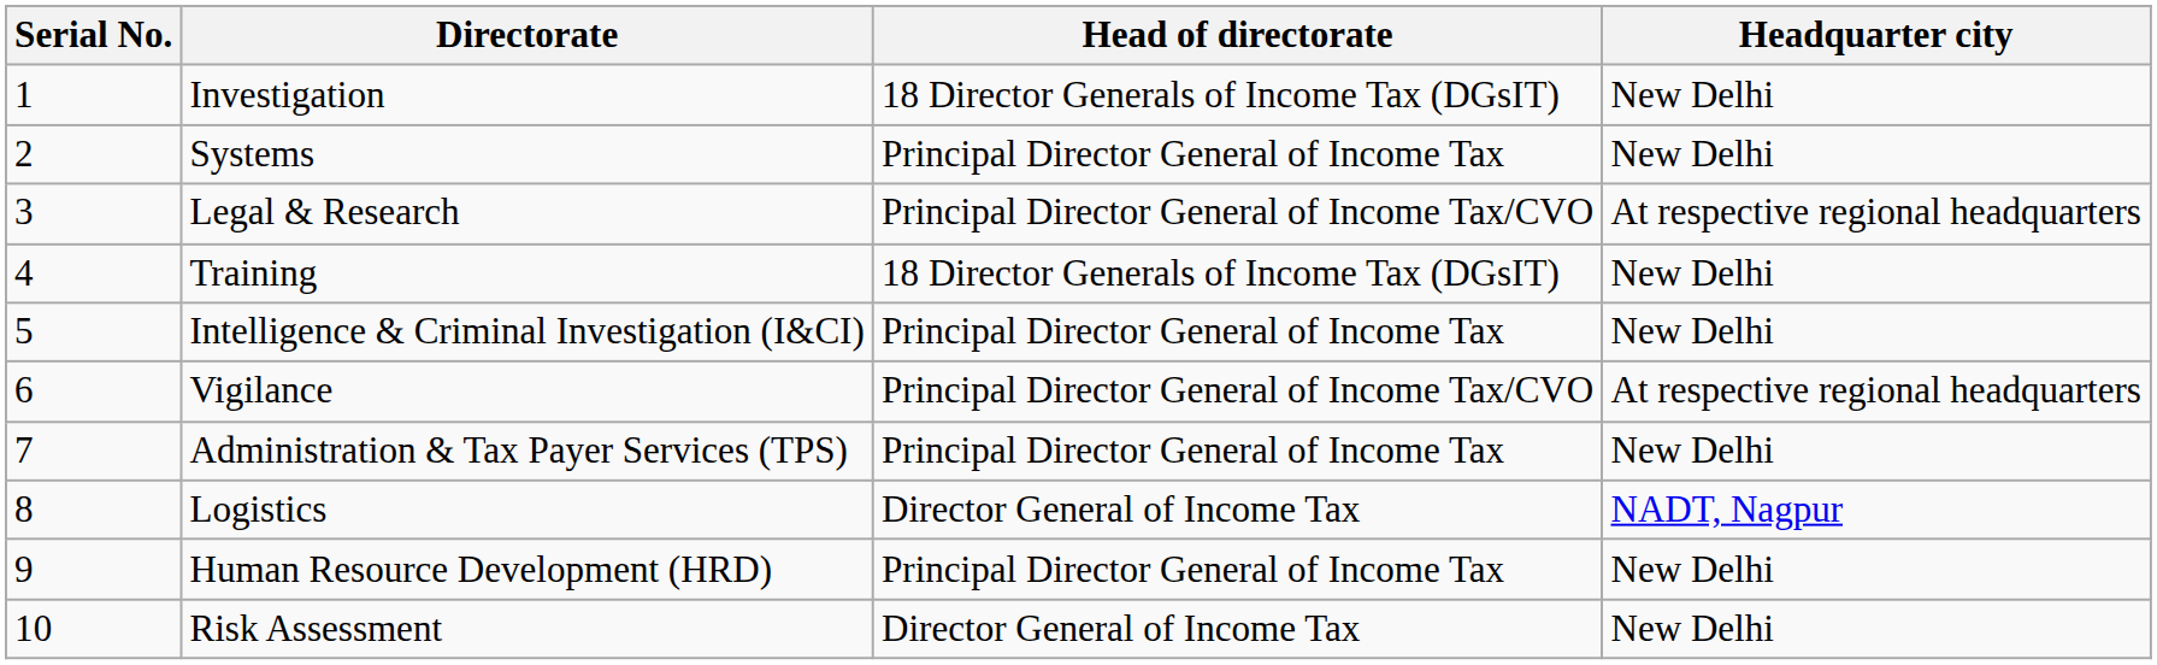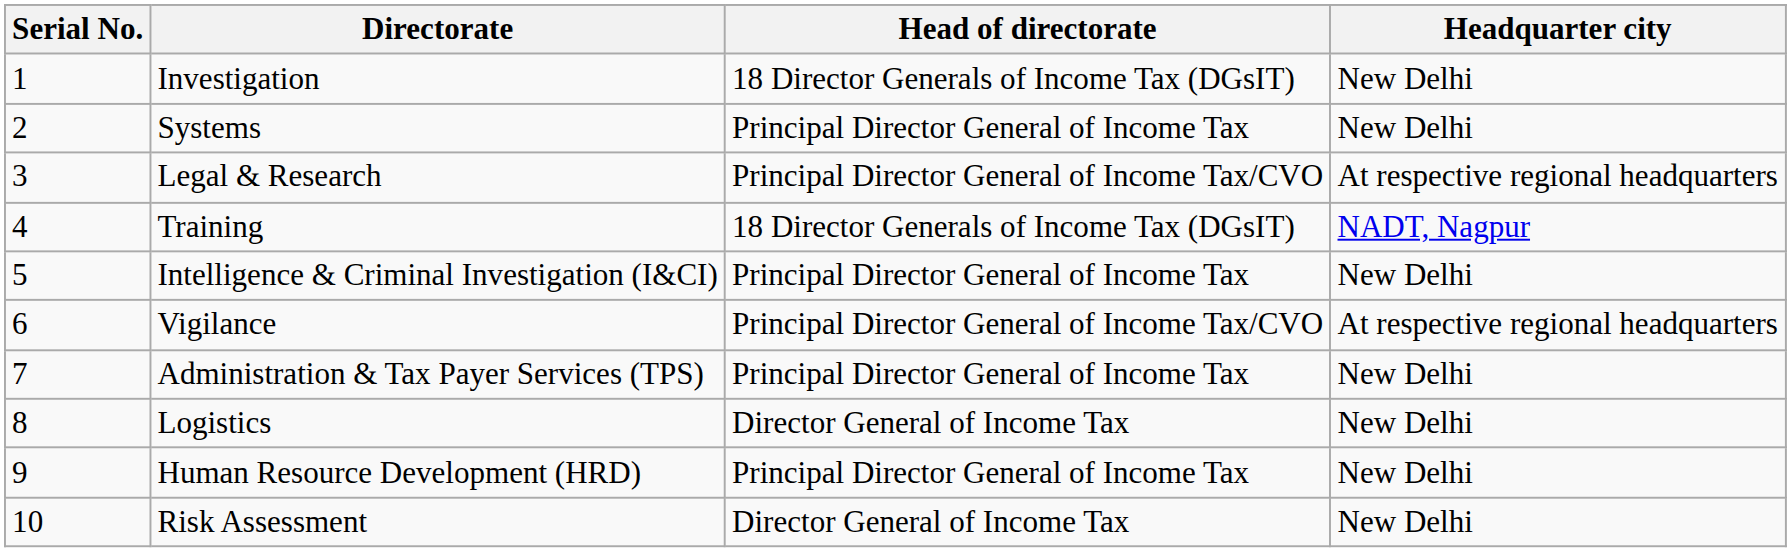Training | Headquarter city: New Delhi -> NADT, Nagpur
Logistics | Headquarter city: NADT, Nagpur -> New Delhi
